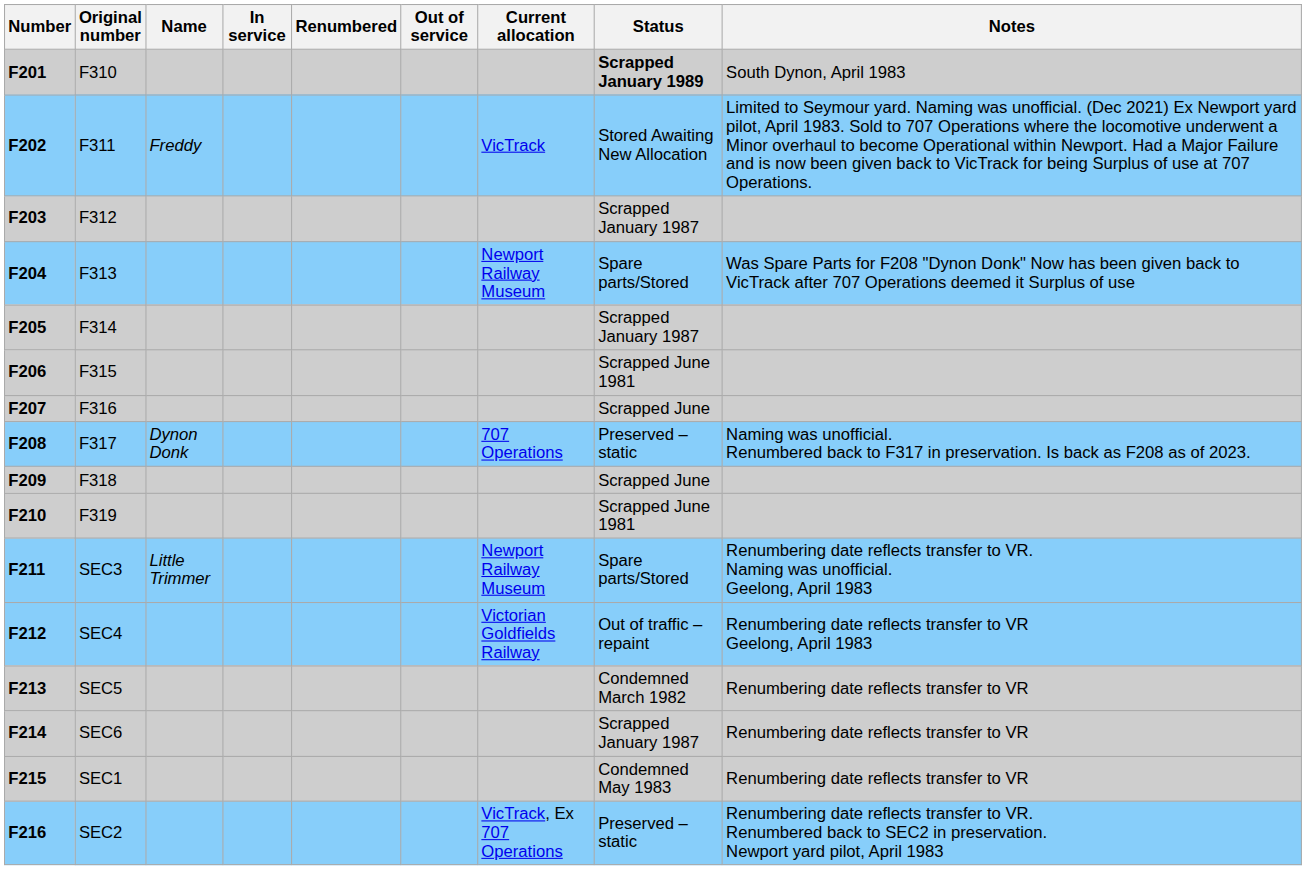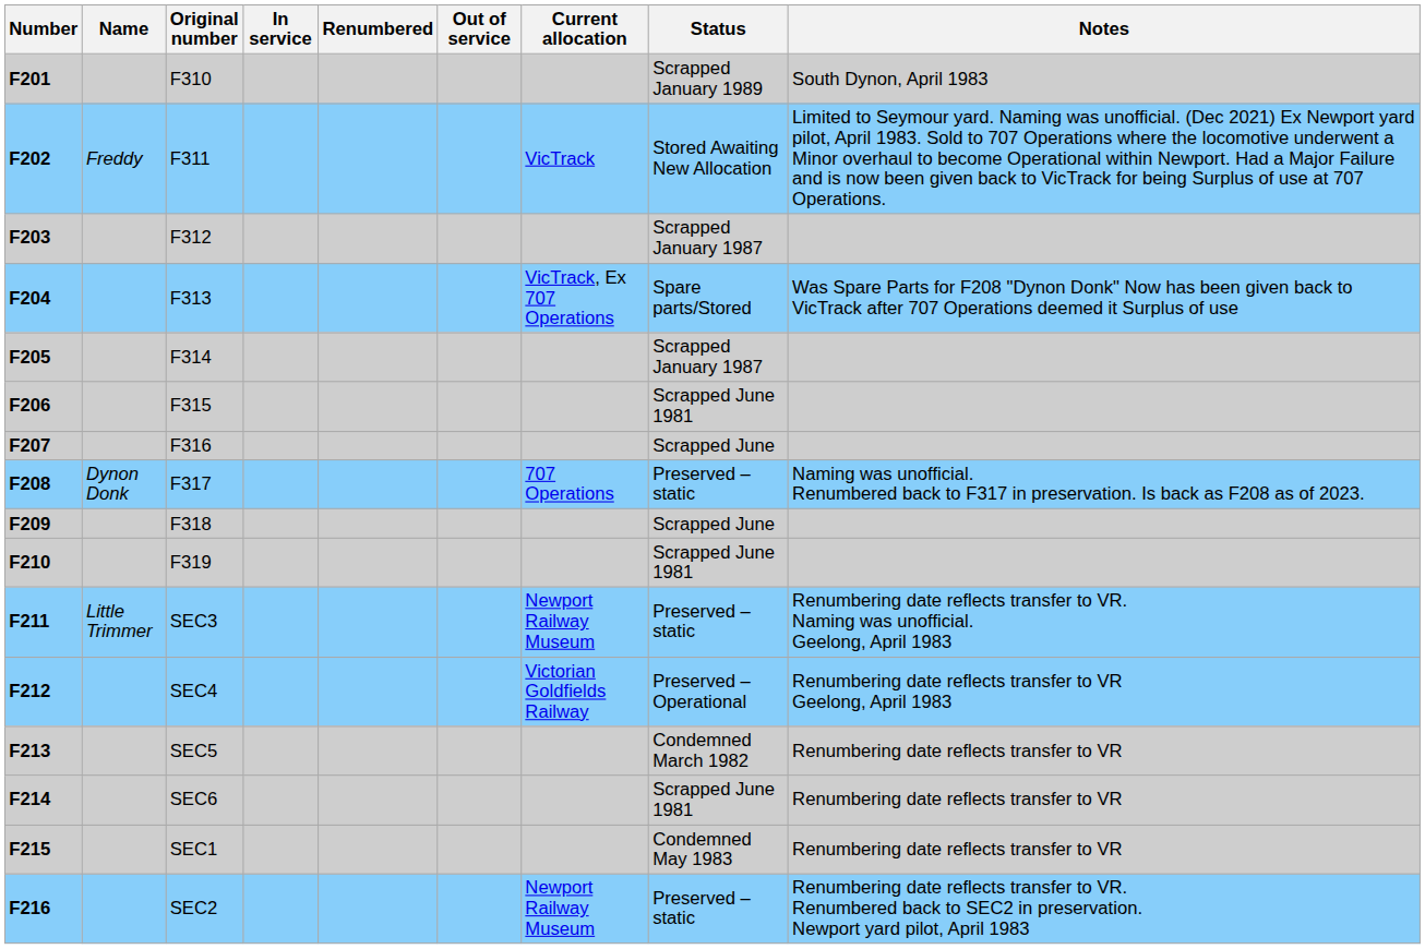columns swapped: Name <-> Original number
F201 | Status: bold -> normal
F204 | Current allocation: Newport Railway Museum -> VicTrack, Ex 707 Operations
F211 | Status: Spare parts/Stored -> Preserved – static
F212 | Status: Out of traffic – repaint -> Preserved – Operational
F214 | Status: Scrapped January 1987 -> Scrapped June 1981
F216 | Current allocation: VicTrack, Ex 707 Operations -> Newport Railway Museum
